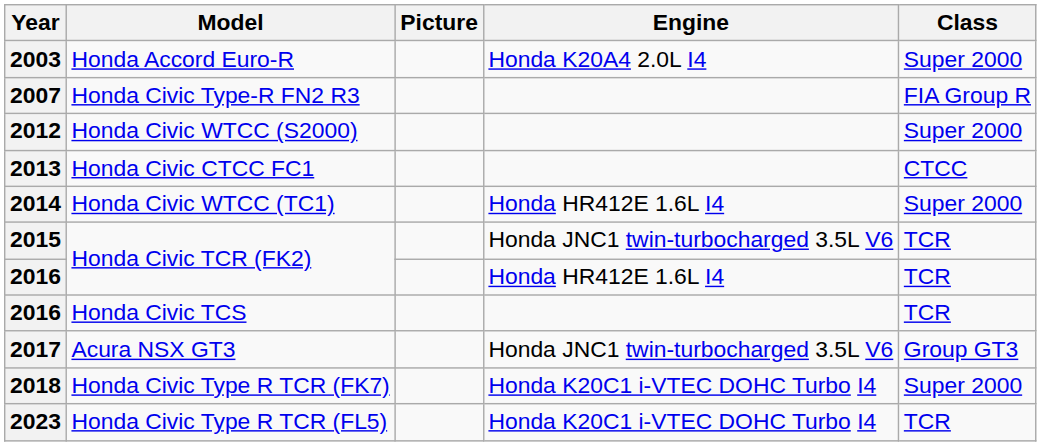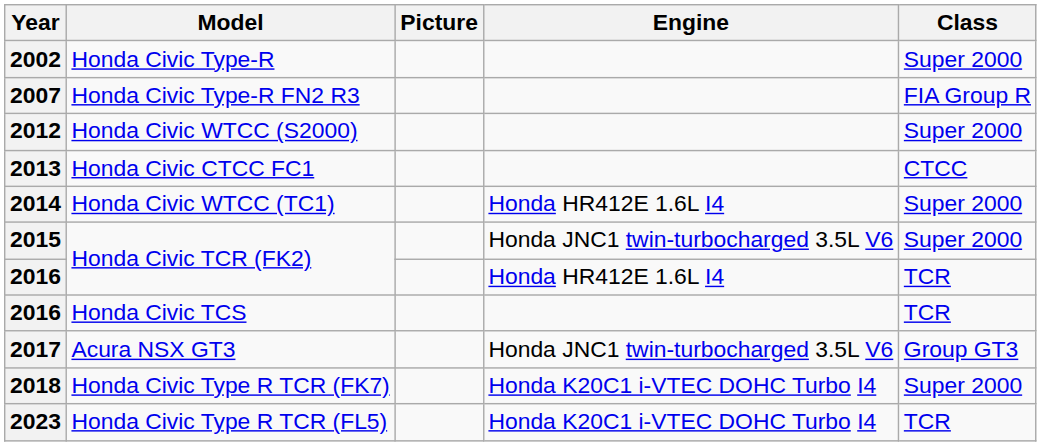+ row: 2002 | Honda Civic Type-R | Super 2000
- row: 2003 | Honda Accord Euro-R | Honda K20A4 2.0L I4 | Super 2000
2015 | Class: TCR -> Super 2000
